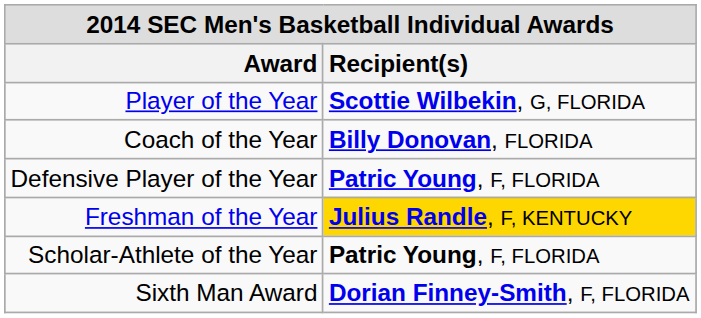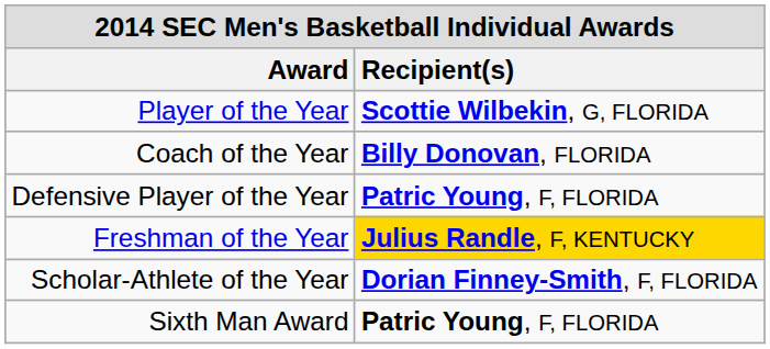Scholar-Athlete of the Year | Recipient(s): Patric Young, F, FLORIDA -> Dorian Finney-Smith, F, FLORIDA
Sixth Man Award | Recipient(s): Dorian Finney-Smith, F, FLORIDA -> Patric Young, F, FLORIDA
